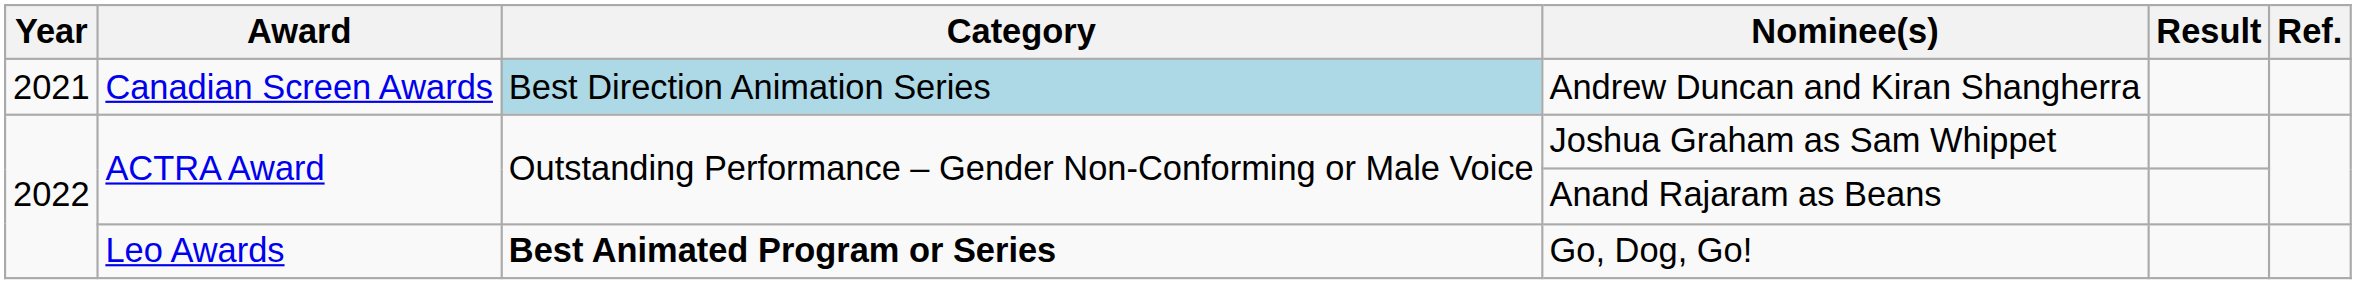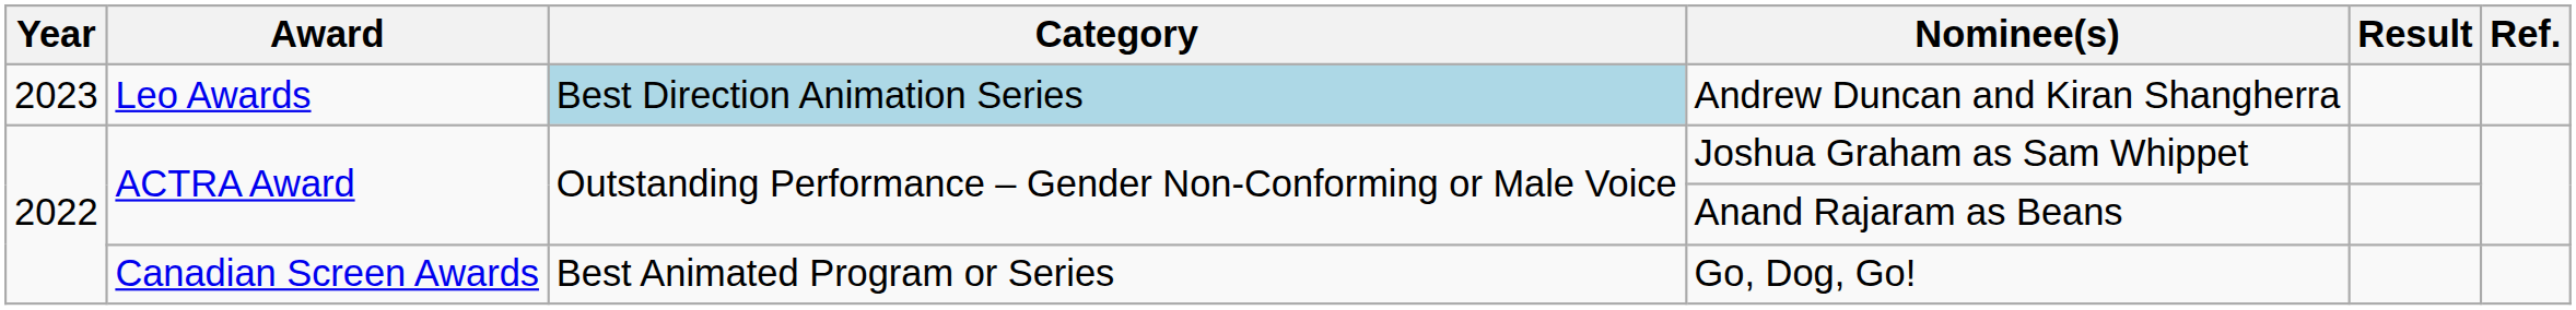Andrew Duncan and Kiran Shangherra | Year: 2021 -> 2023
Andrew Duncan and Kiran Shangherra | Award: Canadian Screen Awards -> Leo Awards
Go, Dog, Go! | Award: Leo Awards -> Canadian Screen Awards
Go, Dog, Go! | Category: bold -> normal
